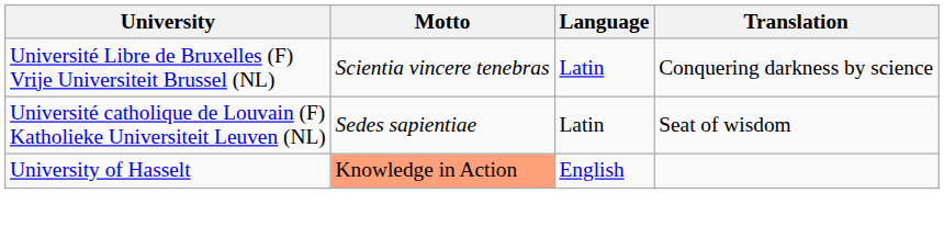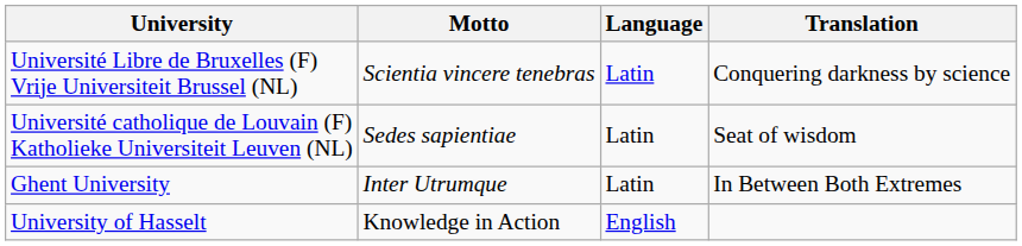+ row: Ghent University | Inter Utrumque | Latin | In Between Both Extremes
University of Hasselt | Motto: lightsalmon background -> no background
